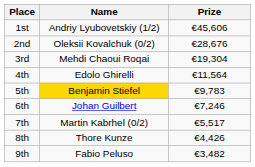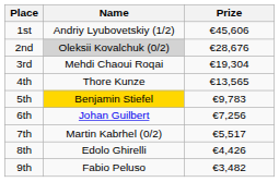2nd | Name: no background -> lightgrey background
4th | Name: Edolo Ghirelli -> Thore Kunze
4th | Prize: €11,564 -> €13,565
6th | Prize: €7,246 -> €7,256
8th | Name: Thore Kunze -> Edolo Ghirelli
